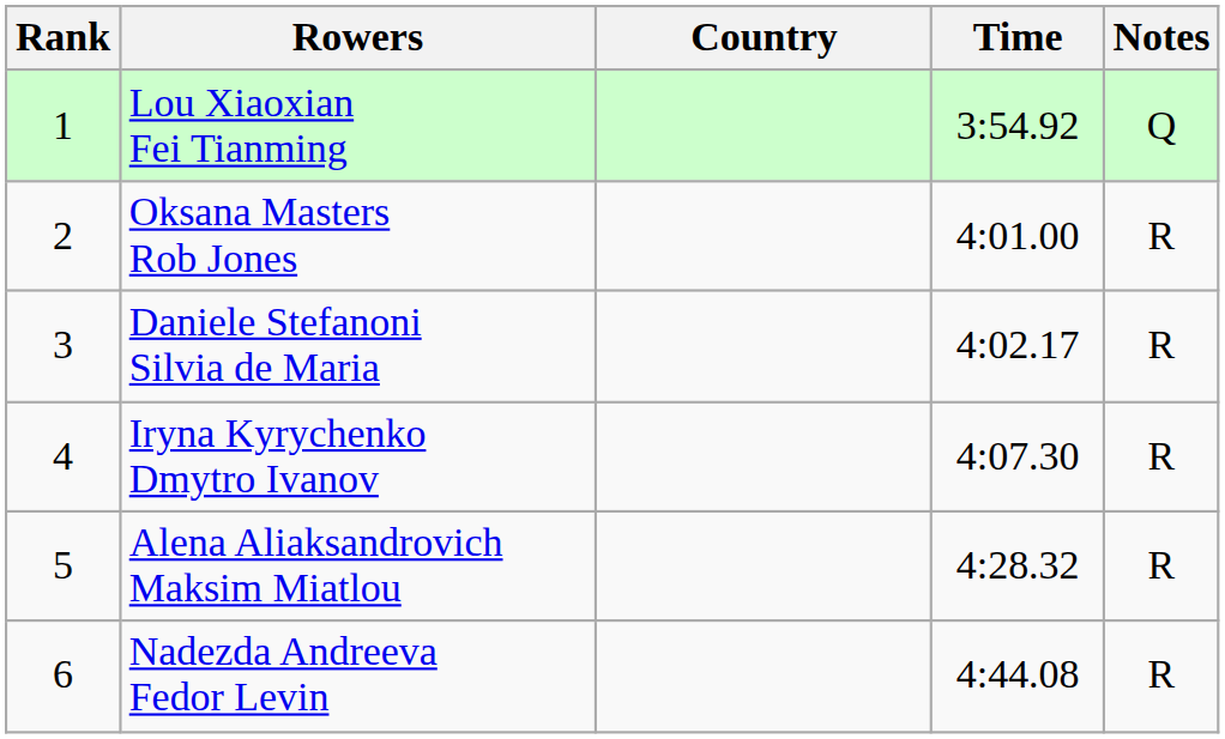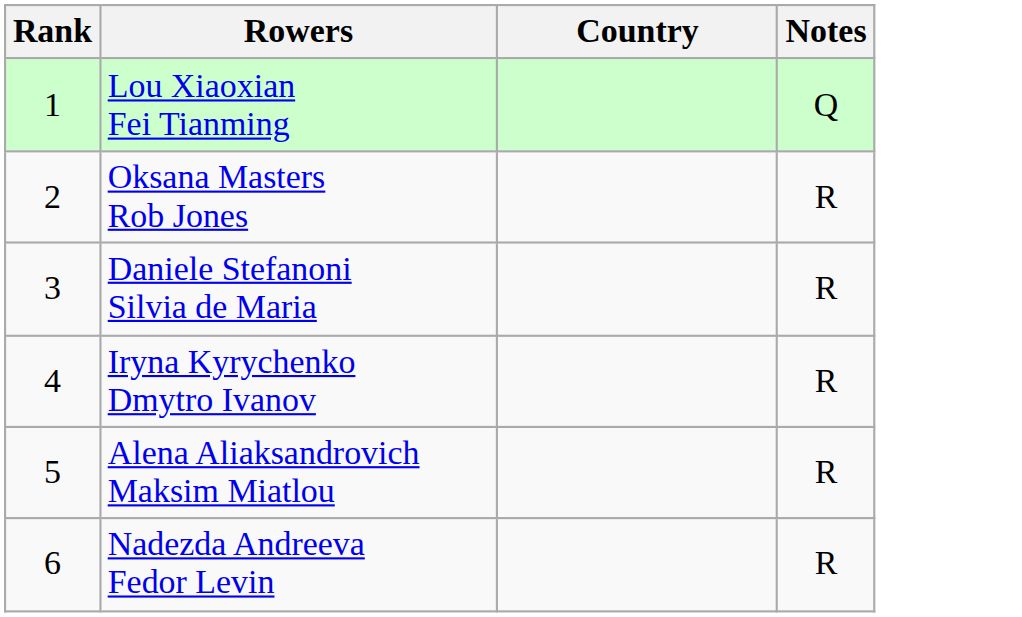- column: Time | 3:54.92 | 4:01.00 | 4:02.17 | 4:07.30 | 4:28.32 | 4:44.08
